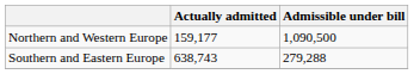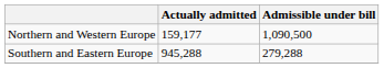Southern and Eastern Europe | Actually admitted: 638,743 -> 945,288
